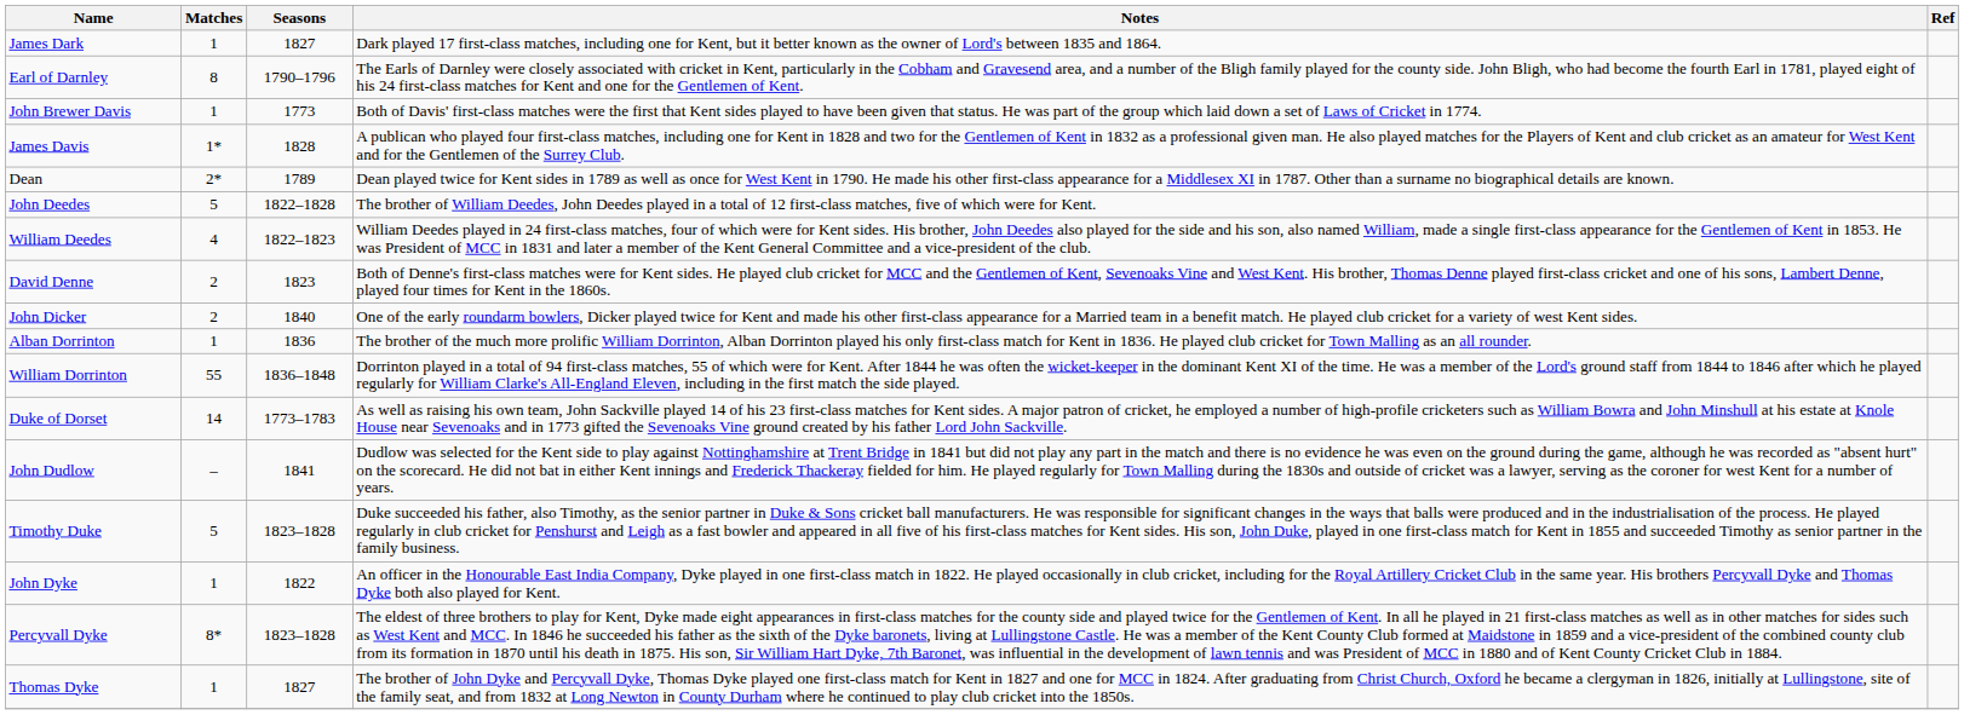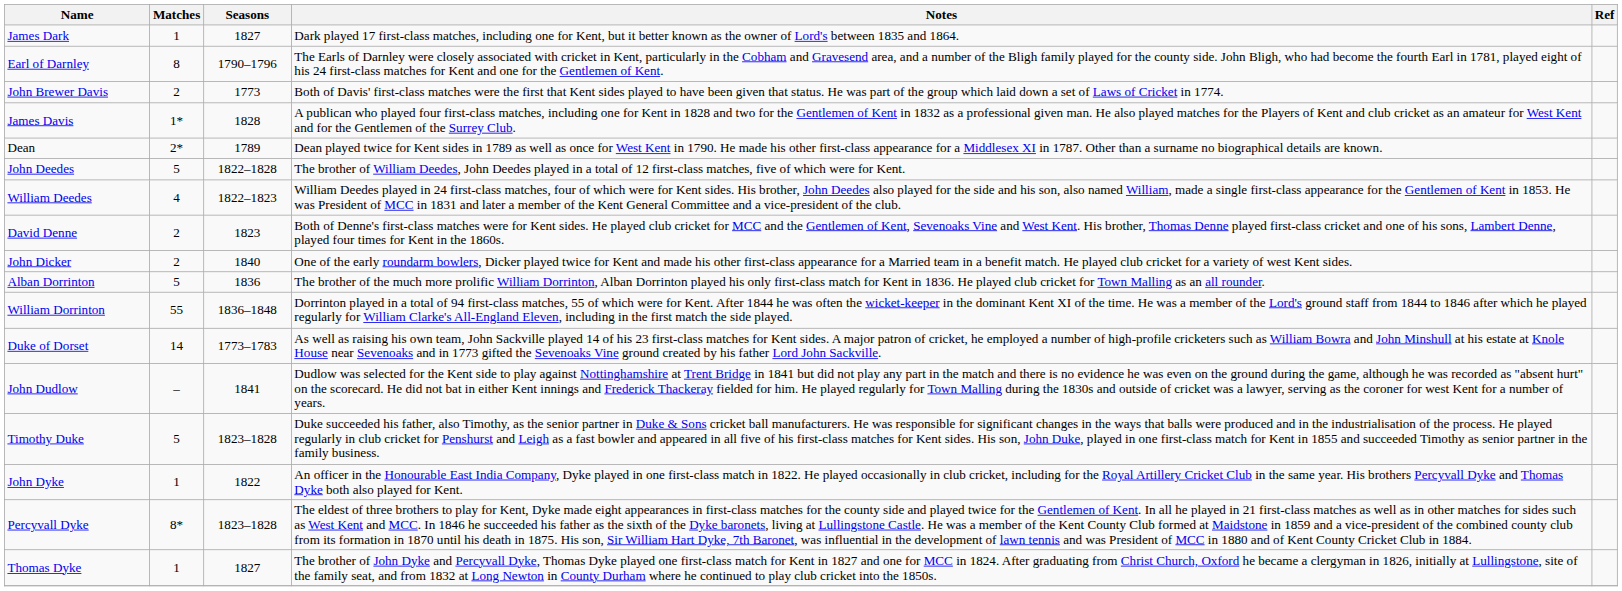John Brewer Davis | Matches: 1 -> 2
Alban Dorrinton | Matches: 1 -> 5
